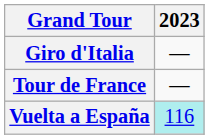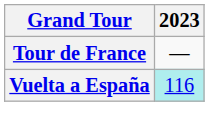- row: Giro d'Italia | —
